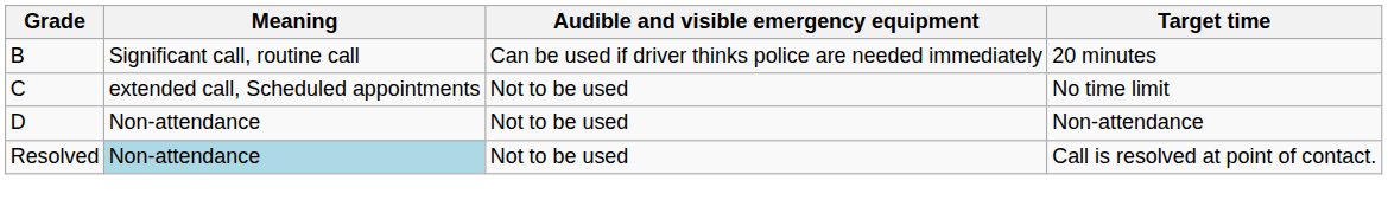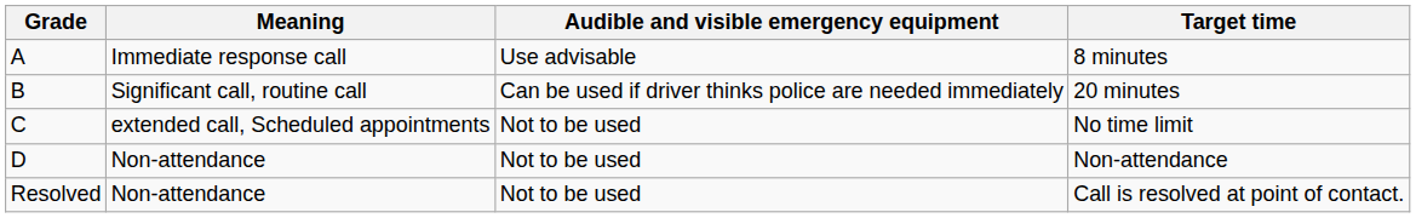+ row: A | Immediate response call | Use advisable | 8 minutes
Call is resolved at point of contact. | Meaning: lightblue background -> no background
